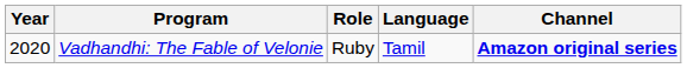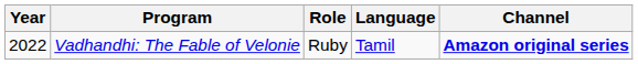Vadhandhi: The Fable of Velonie | Year: 2020 -> 2022
